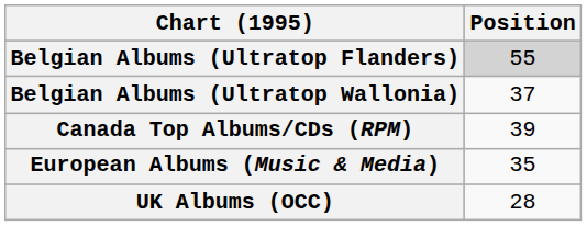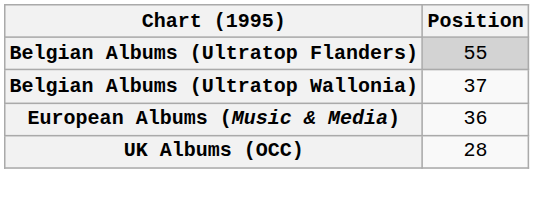- row: Canada Top Albums/CDs (RPM) | 39
European Albums (Music & Media) | Position: 35 -> 36
